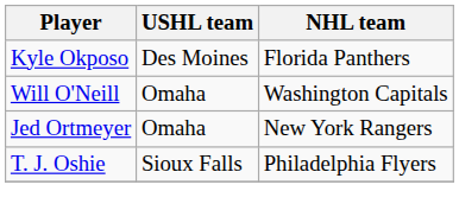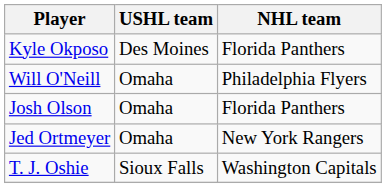Will O'Neill | NHL team: Washington Capitals -> Philadelphia Flyers
+ row: Josh Olson | Omaha | Florida Panthers
T. J. Oshie | NHL team: Philadelphia Flyers -> Washington Capitals
